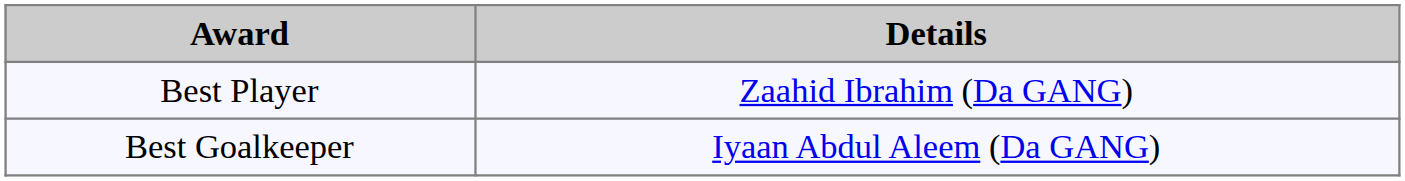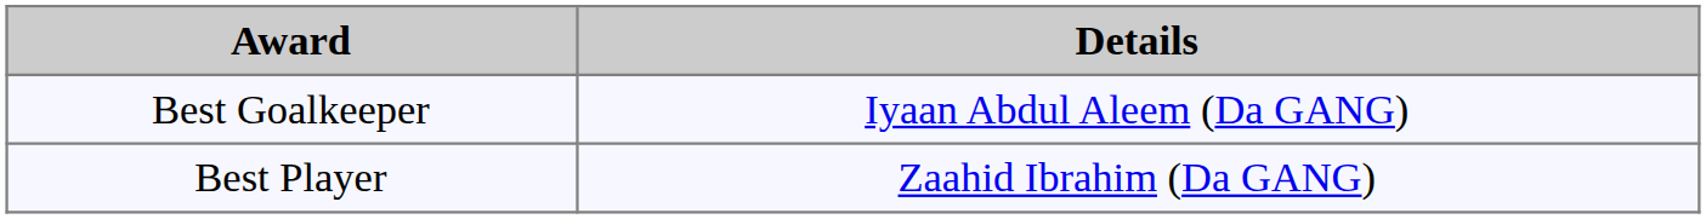rows swapped: Best Player <-> Best Goalkeeper
